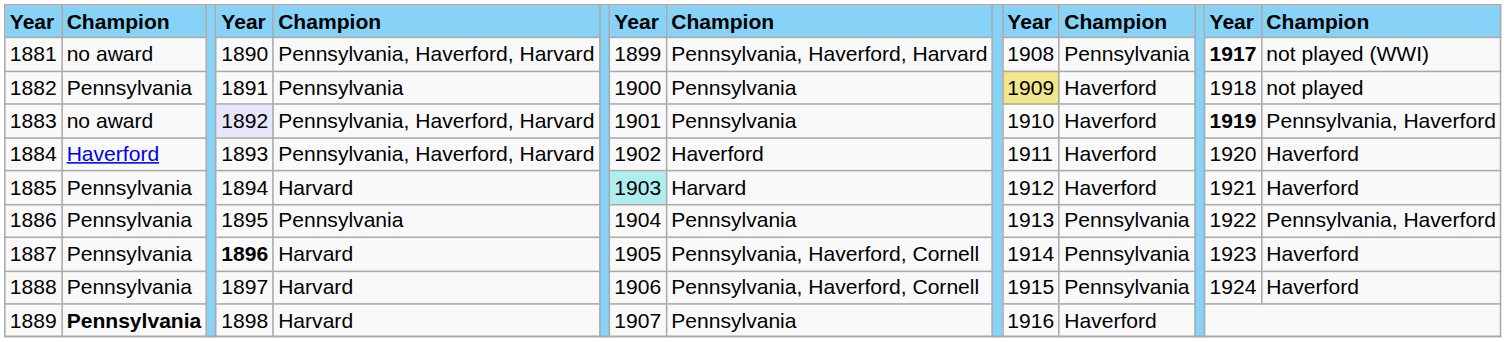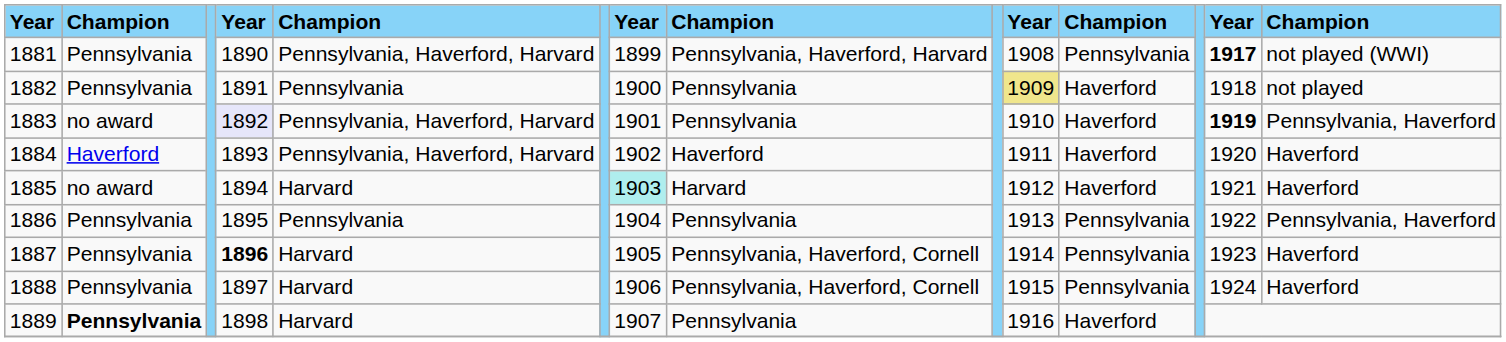1881 | column 2: no award -> Pennsylvania
1885 | column 2: Pennsylvania -> no award
